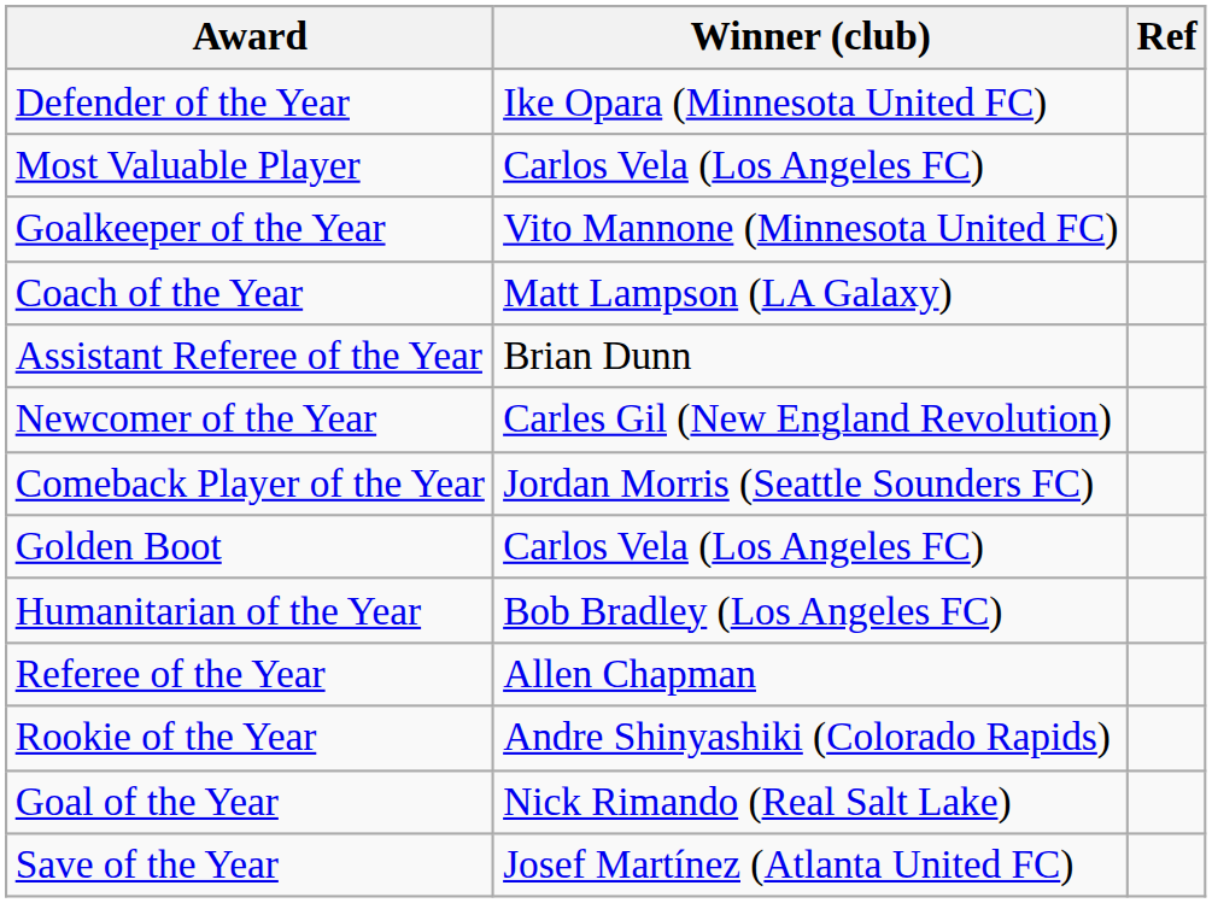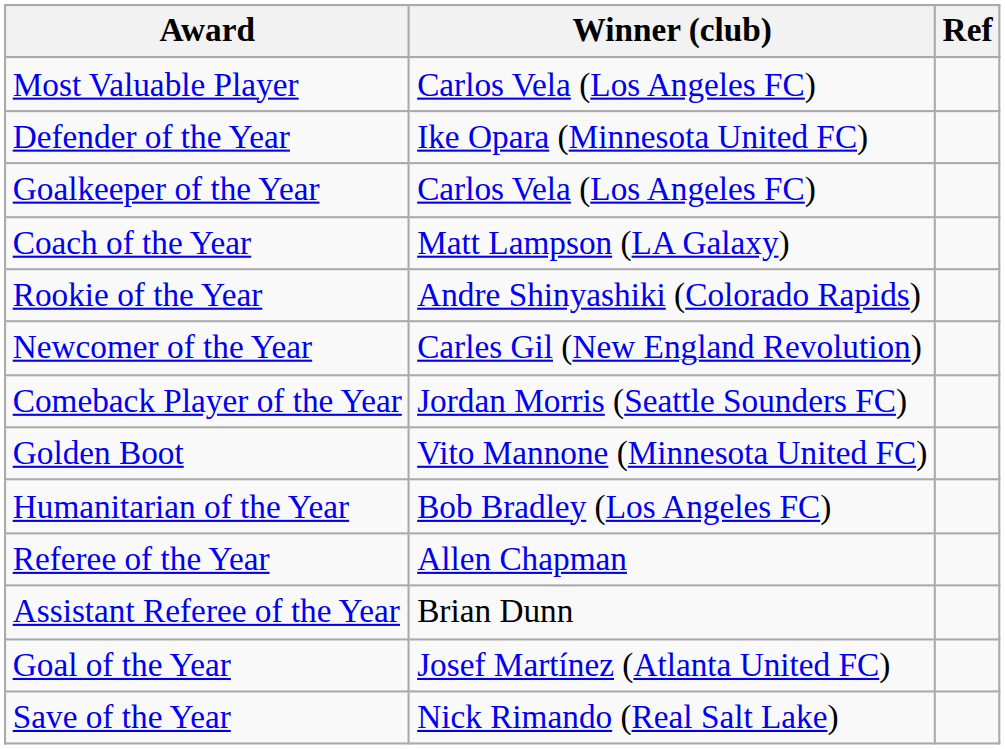rows swapped: Most Valuable Player <-> Defender of the Year
Goalkeeper of the Year | Winner (club): Vito Mannone (Minnesota United FC) -> Carlos Vela (Los Angeles FC)
rows swapped: Rookie of the Year <-> Assistant Referee of the Year
Golden Boot | Winner (club): Carlos Vela (Los Angeles FC) -> Vito Mannone (Minnesota United FC)
Goal of the Year | Winner (club): Nick Rimando (Real Salt Lake) -> Josef Martínez (Atlanta United FC)
Save of the Year | Winner (club): Josef Martínez (Atlanta United FC) -> Nick Rimando (Real Salt Lake)
